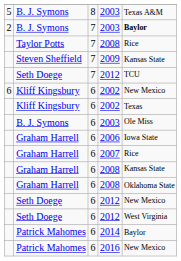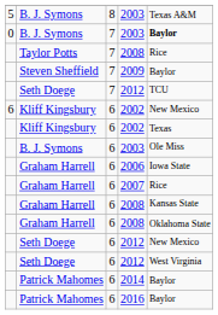7 / 2003 | column 1: 2 -> 0
2009 | column 5: Kansas State -> Baylor
2016 | column 5: New Mexico -> Baylor
